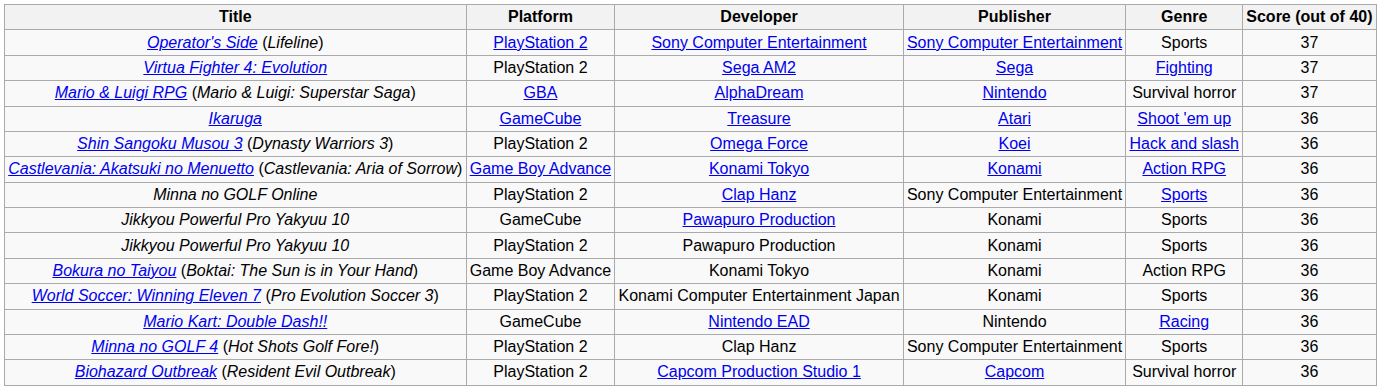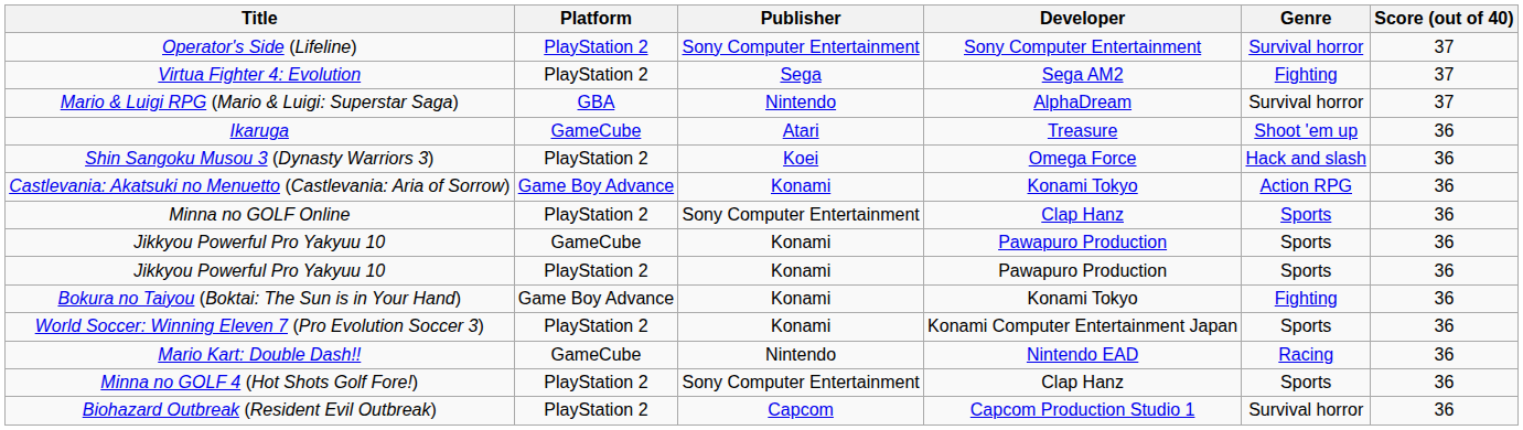columns swapped: Developer <-> Publisher
Operator's Side (Lifeline) | Genre: Sports -> Survival horror
Bokura no Taiyou (Boktai: The Sun is in Your Hand) | Genre: Action RPG -> Fighting
